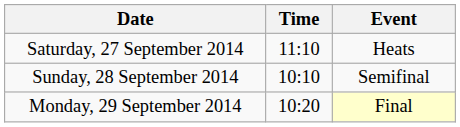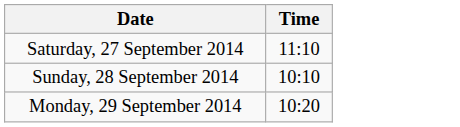- column: Event | Heats | Semifinal | Final
